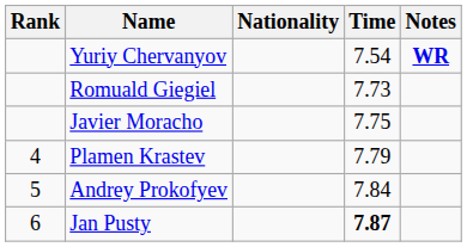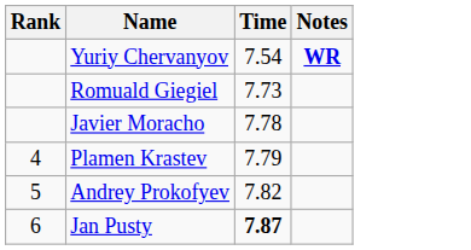- column: Nationality
Javier Moracho | Time: 7.75 -> 7.78
Andrey Prokofyev | Time: 7.84 -> 7.82
